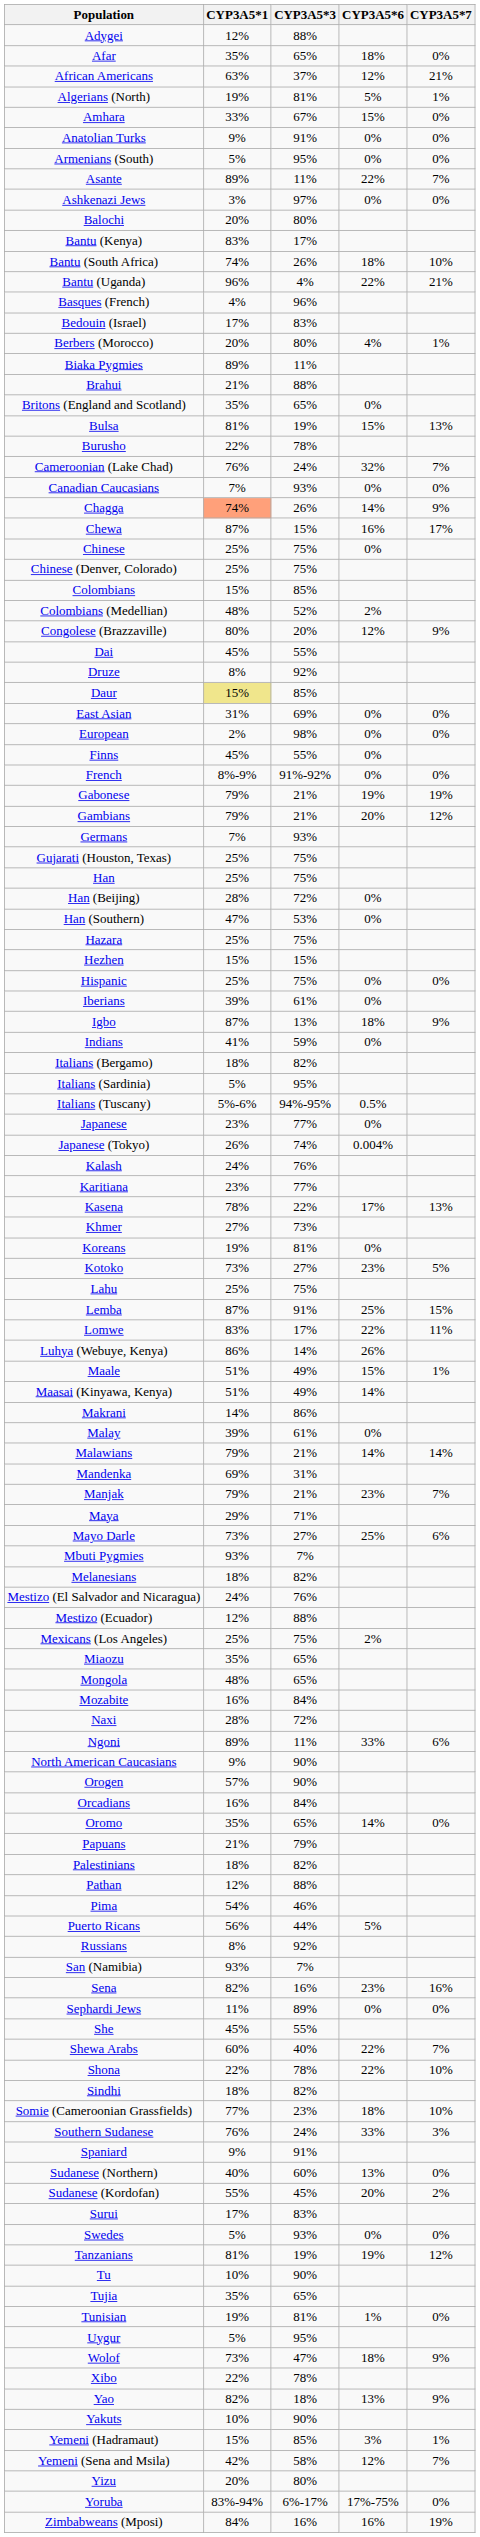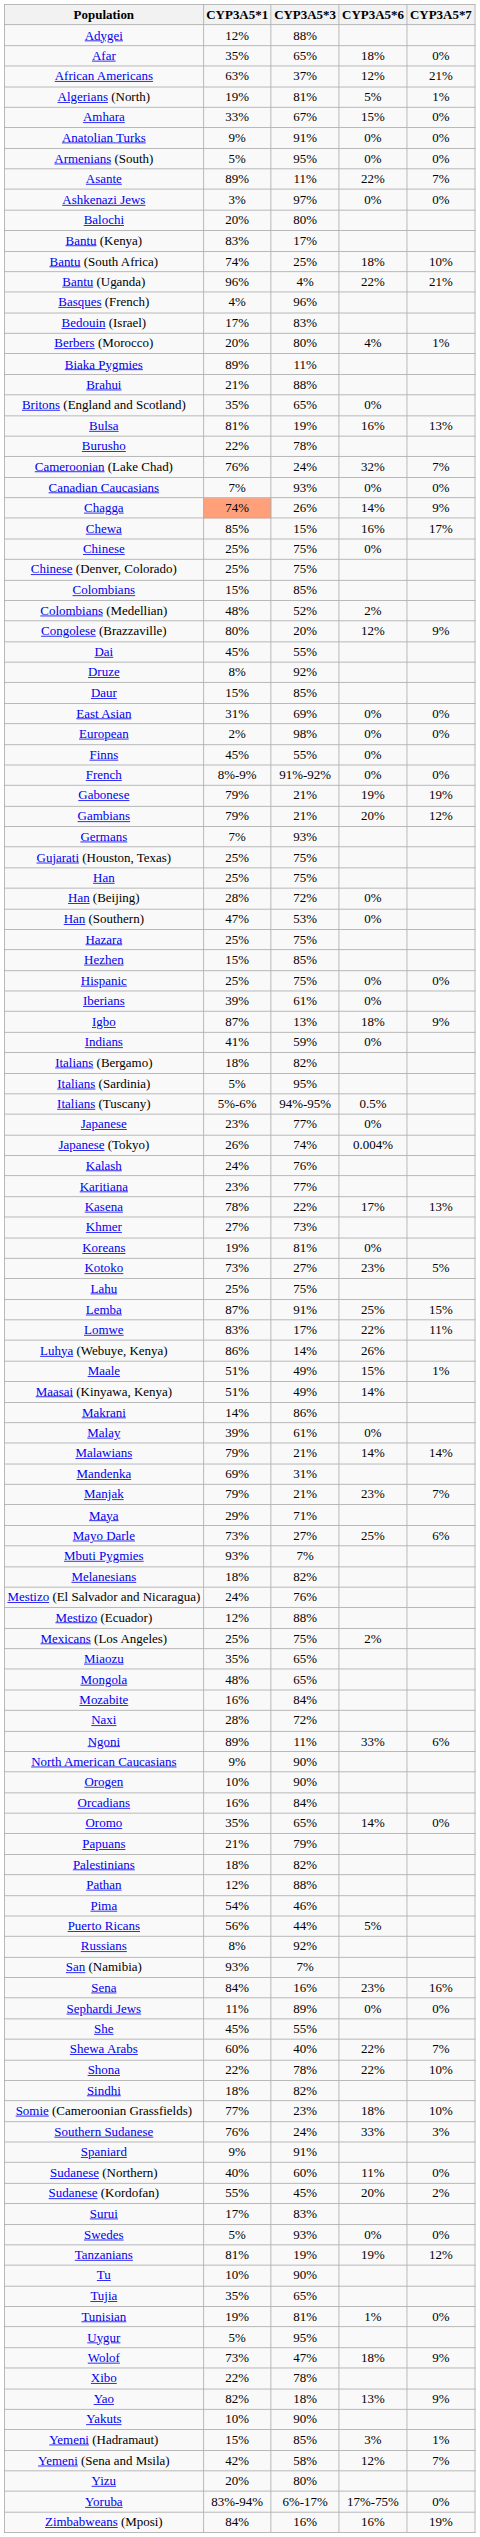Bantu (South Africa) | CYP3A5*3: 26% -> 25%
Bulsa | CYP3A5*6: 15% -> 16%
Chewa | CYP3A5*1: 87% -> 85%
Daur | CYP3A5*1: khaki background -> no background
Hezhen | CYP3A5*3: 15% -> 85%
Orogen | CYP3A5*1: 57% -> 10%
Sena | CYP3A5*1: 82% -> 84%
Sudanese (Northern) | CYP3A5*6: 13% -> 11%
